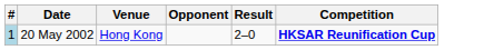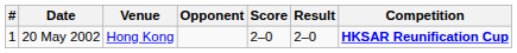+ column: Score | 2–0
20 May 2002 | #: lightblue background -> no background
